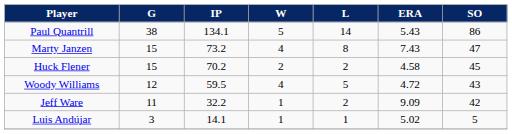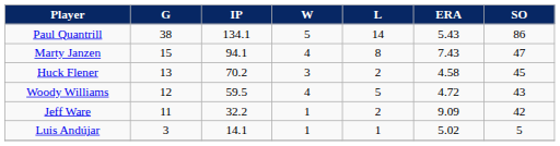Marty Janzen | IP: 73.2 -> 94.1
Huck Flener | G: 15 -> 13
Huck Flener | W: 2 -> 3
